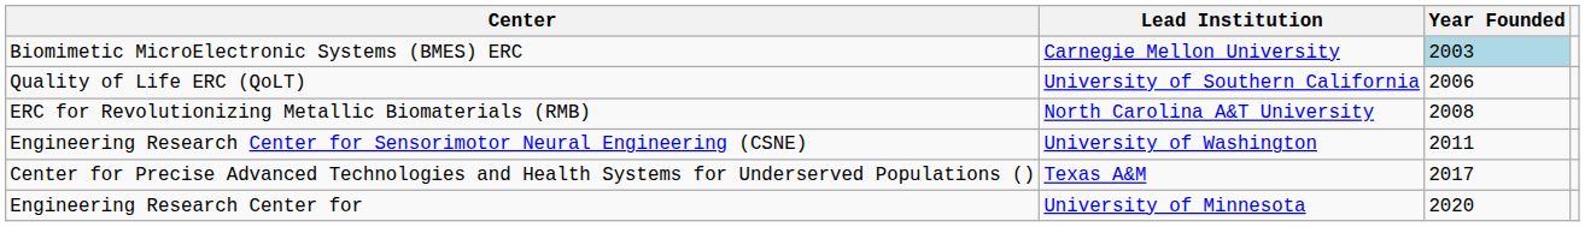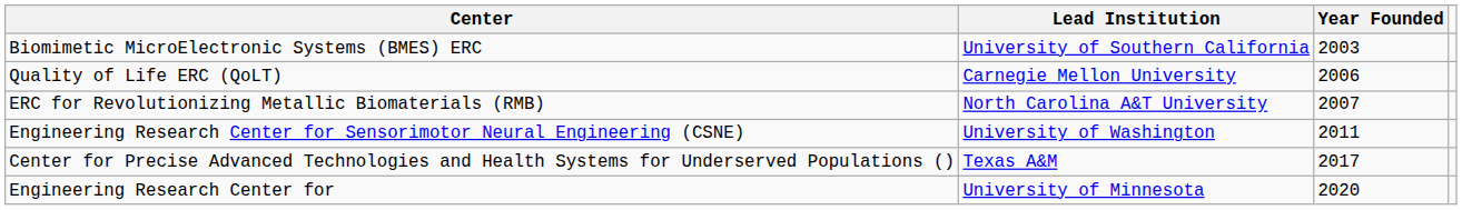Biomimetic MicroElectronic Systems (BMES) ERC | Lead Institution: Carnegie Mellon University -> University of Southern California
Biomimetic MicroElectronic Systems (BMES) ERC | Year Founded: lightblue background -> no background
Quality of Life ERC (QoLT) | Lead Institution: University of Southern California -> Carnegie Mellon University
ERC for Revolutionizing Metallic Biomaterials (RMB) | Year Founded: 2008 -> 2007
